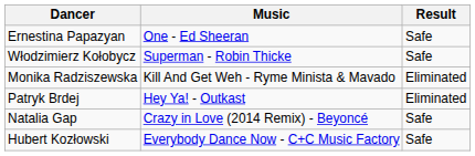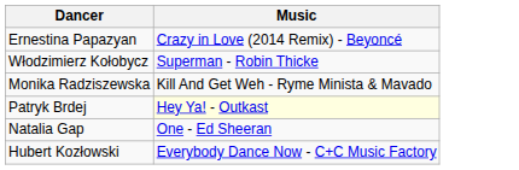- column: Result | Safe | Safe | Eliminated | Eliminated | Safe | Safe
Ernestina Papazyan | Music: One - Ed Sheeran -> Crazy in Love (2014 Remix) - Beyoncé
Patryk Brdej | Music: no background -> lightyellow background
Natalia Gap | Music: Crazy in Love (2014 Remix) - Beyoncé -> One - Ed Sheeran
